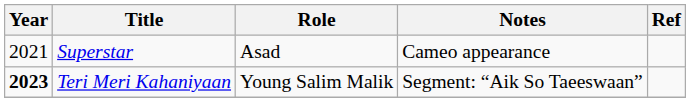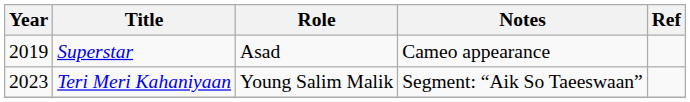Superstar | Year: 2021 -> 2019
Teri Meri Kahaniyaan | Year: bold -> normal
